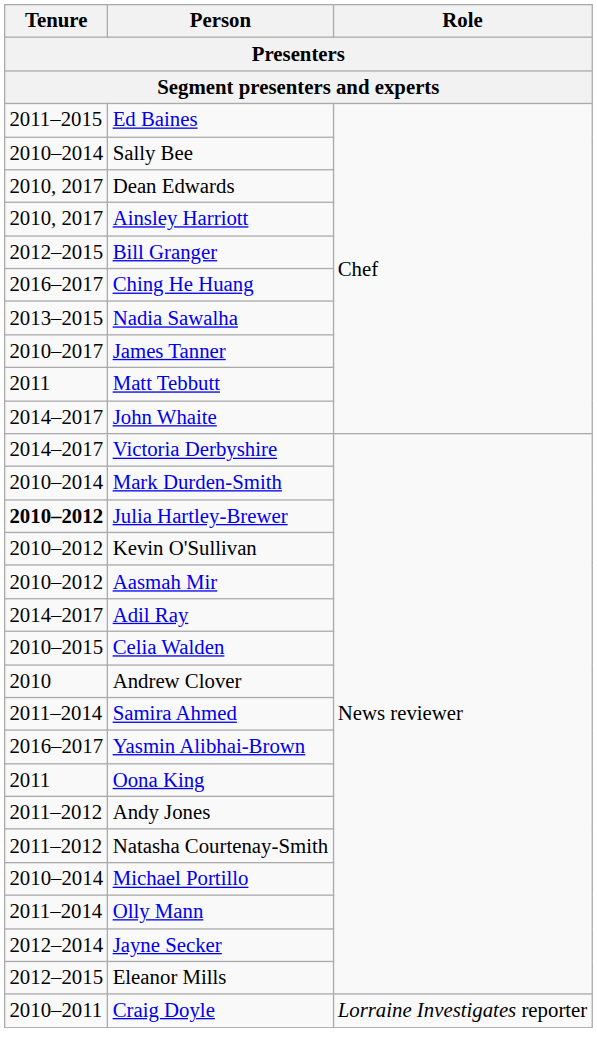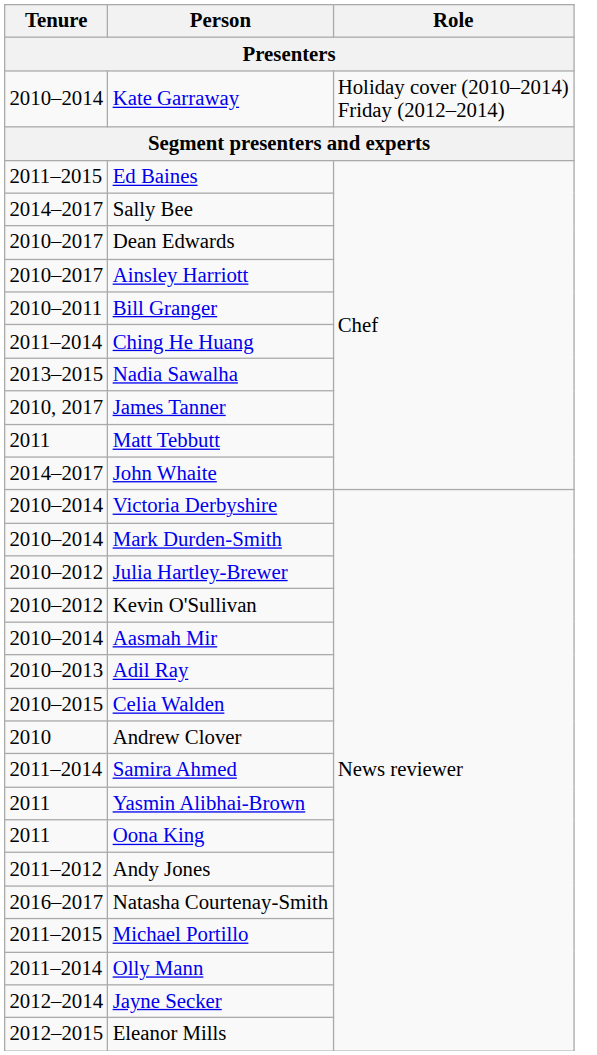+ row: 2010–2014 | Kate Garraway | Holiday cover (2010–2014) Friday (2012–2014)
Sally Bee | Tenure: 2010–2014 -> 2014–2017
Dean Edwards | Tenure: 2010, 2017 -> 2010–2017
Ainsley Harriott | Tenure: 2010, 2017 -> 2010–2017
Bill Granger | Tenure: 2012–2015 -> 2010–2011
Ching He Huang | Tenure: 2016–2017 -> 2011–2014
James Tanner | Tenure: 2010–2017 -> 2010, 2017
Victoria Derbyshire | Tenure: 2014–2017 -> 2010–2014
Julia Hartley-Brewer | Tenure: bold -> normal
Aasmah Mir | Tenure: 2010–2012 -> 2010–2014
Adil Ray | Tenure: 2014–2017 -> 2010–2013
Yasmin Alibhai-Brown | Tenure: 2016–2017 -> 2011
Natasha Courtenay-Smith | Tenure: 2011–2012 -> 2016–2017
Michael Portillo | Tenure: 2010–2014 -> 2011–2015
- row: 2010–2011 | Craig Doyle | Lorraine Investigates reporter
